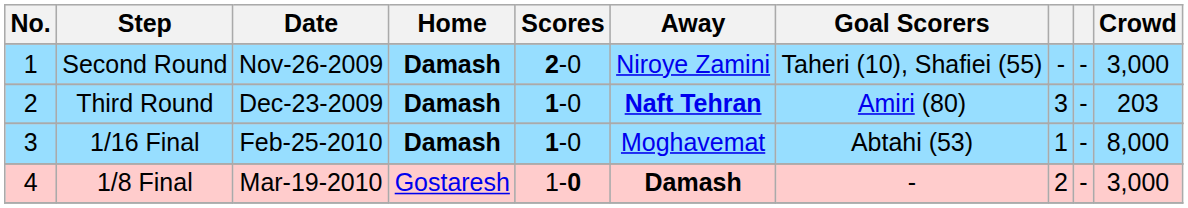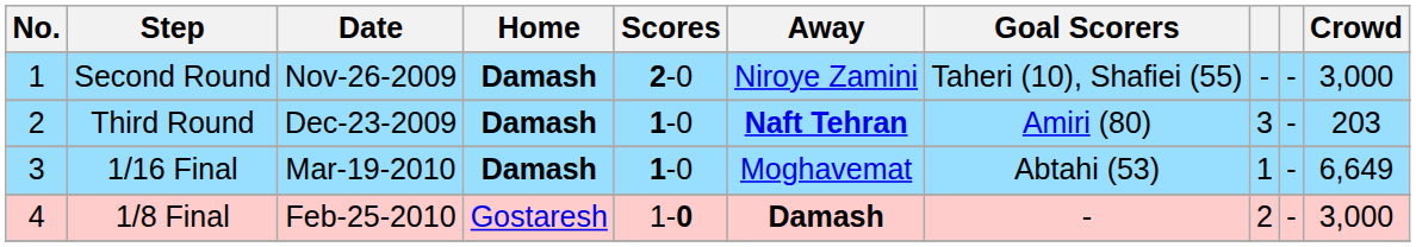1/16 Final | Date: Feb-25-2010 -> Mar-19-2010
1/16 Final | Crowd: 8,000 -> 6,649
1/8 Final | Date: Mar-19-2010 -> Feb-25-2010
